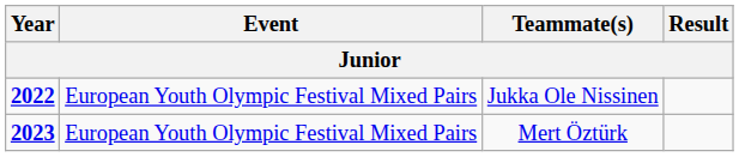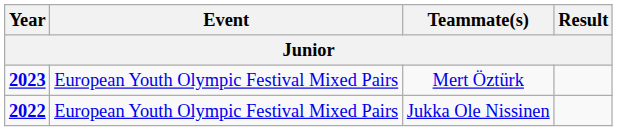rows swapped: Jukka Ole Nissinen <-> Mert Öztürk
